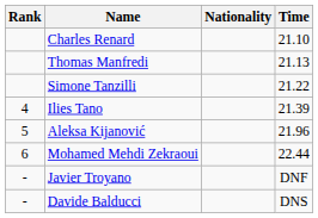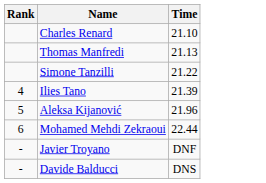- column: Nationality
